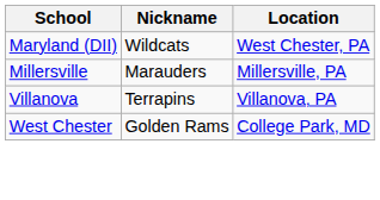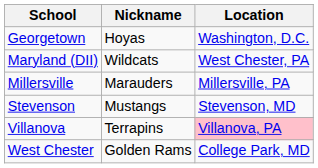+ row: Georgetown | Hoyas | Washington, D.C.
+ row: Stevenson | Mustangs | Stevenson, MD
Villanova | Location: no background -> pink background
